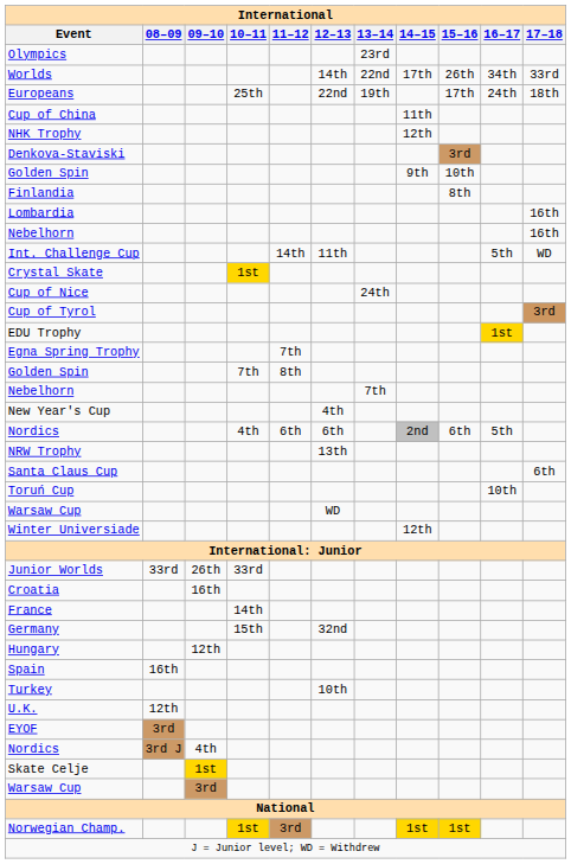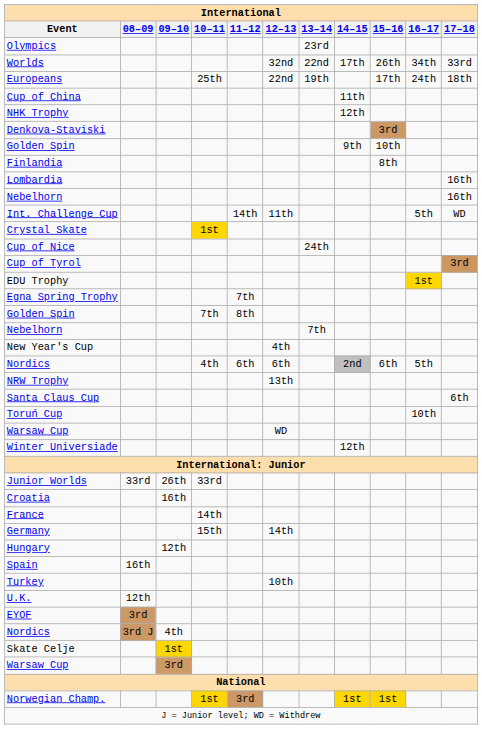Worlds | 12–13: 14th -> 32nd
Germany | 12–13: 32nd -> 14th
